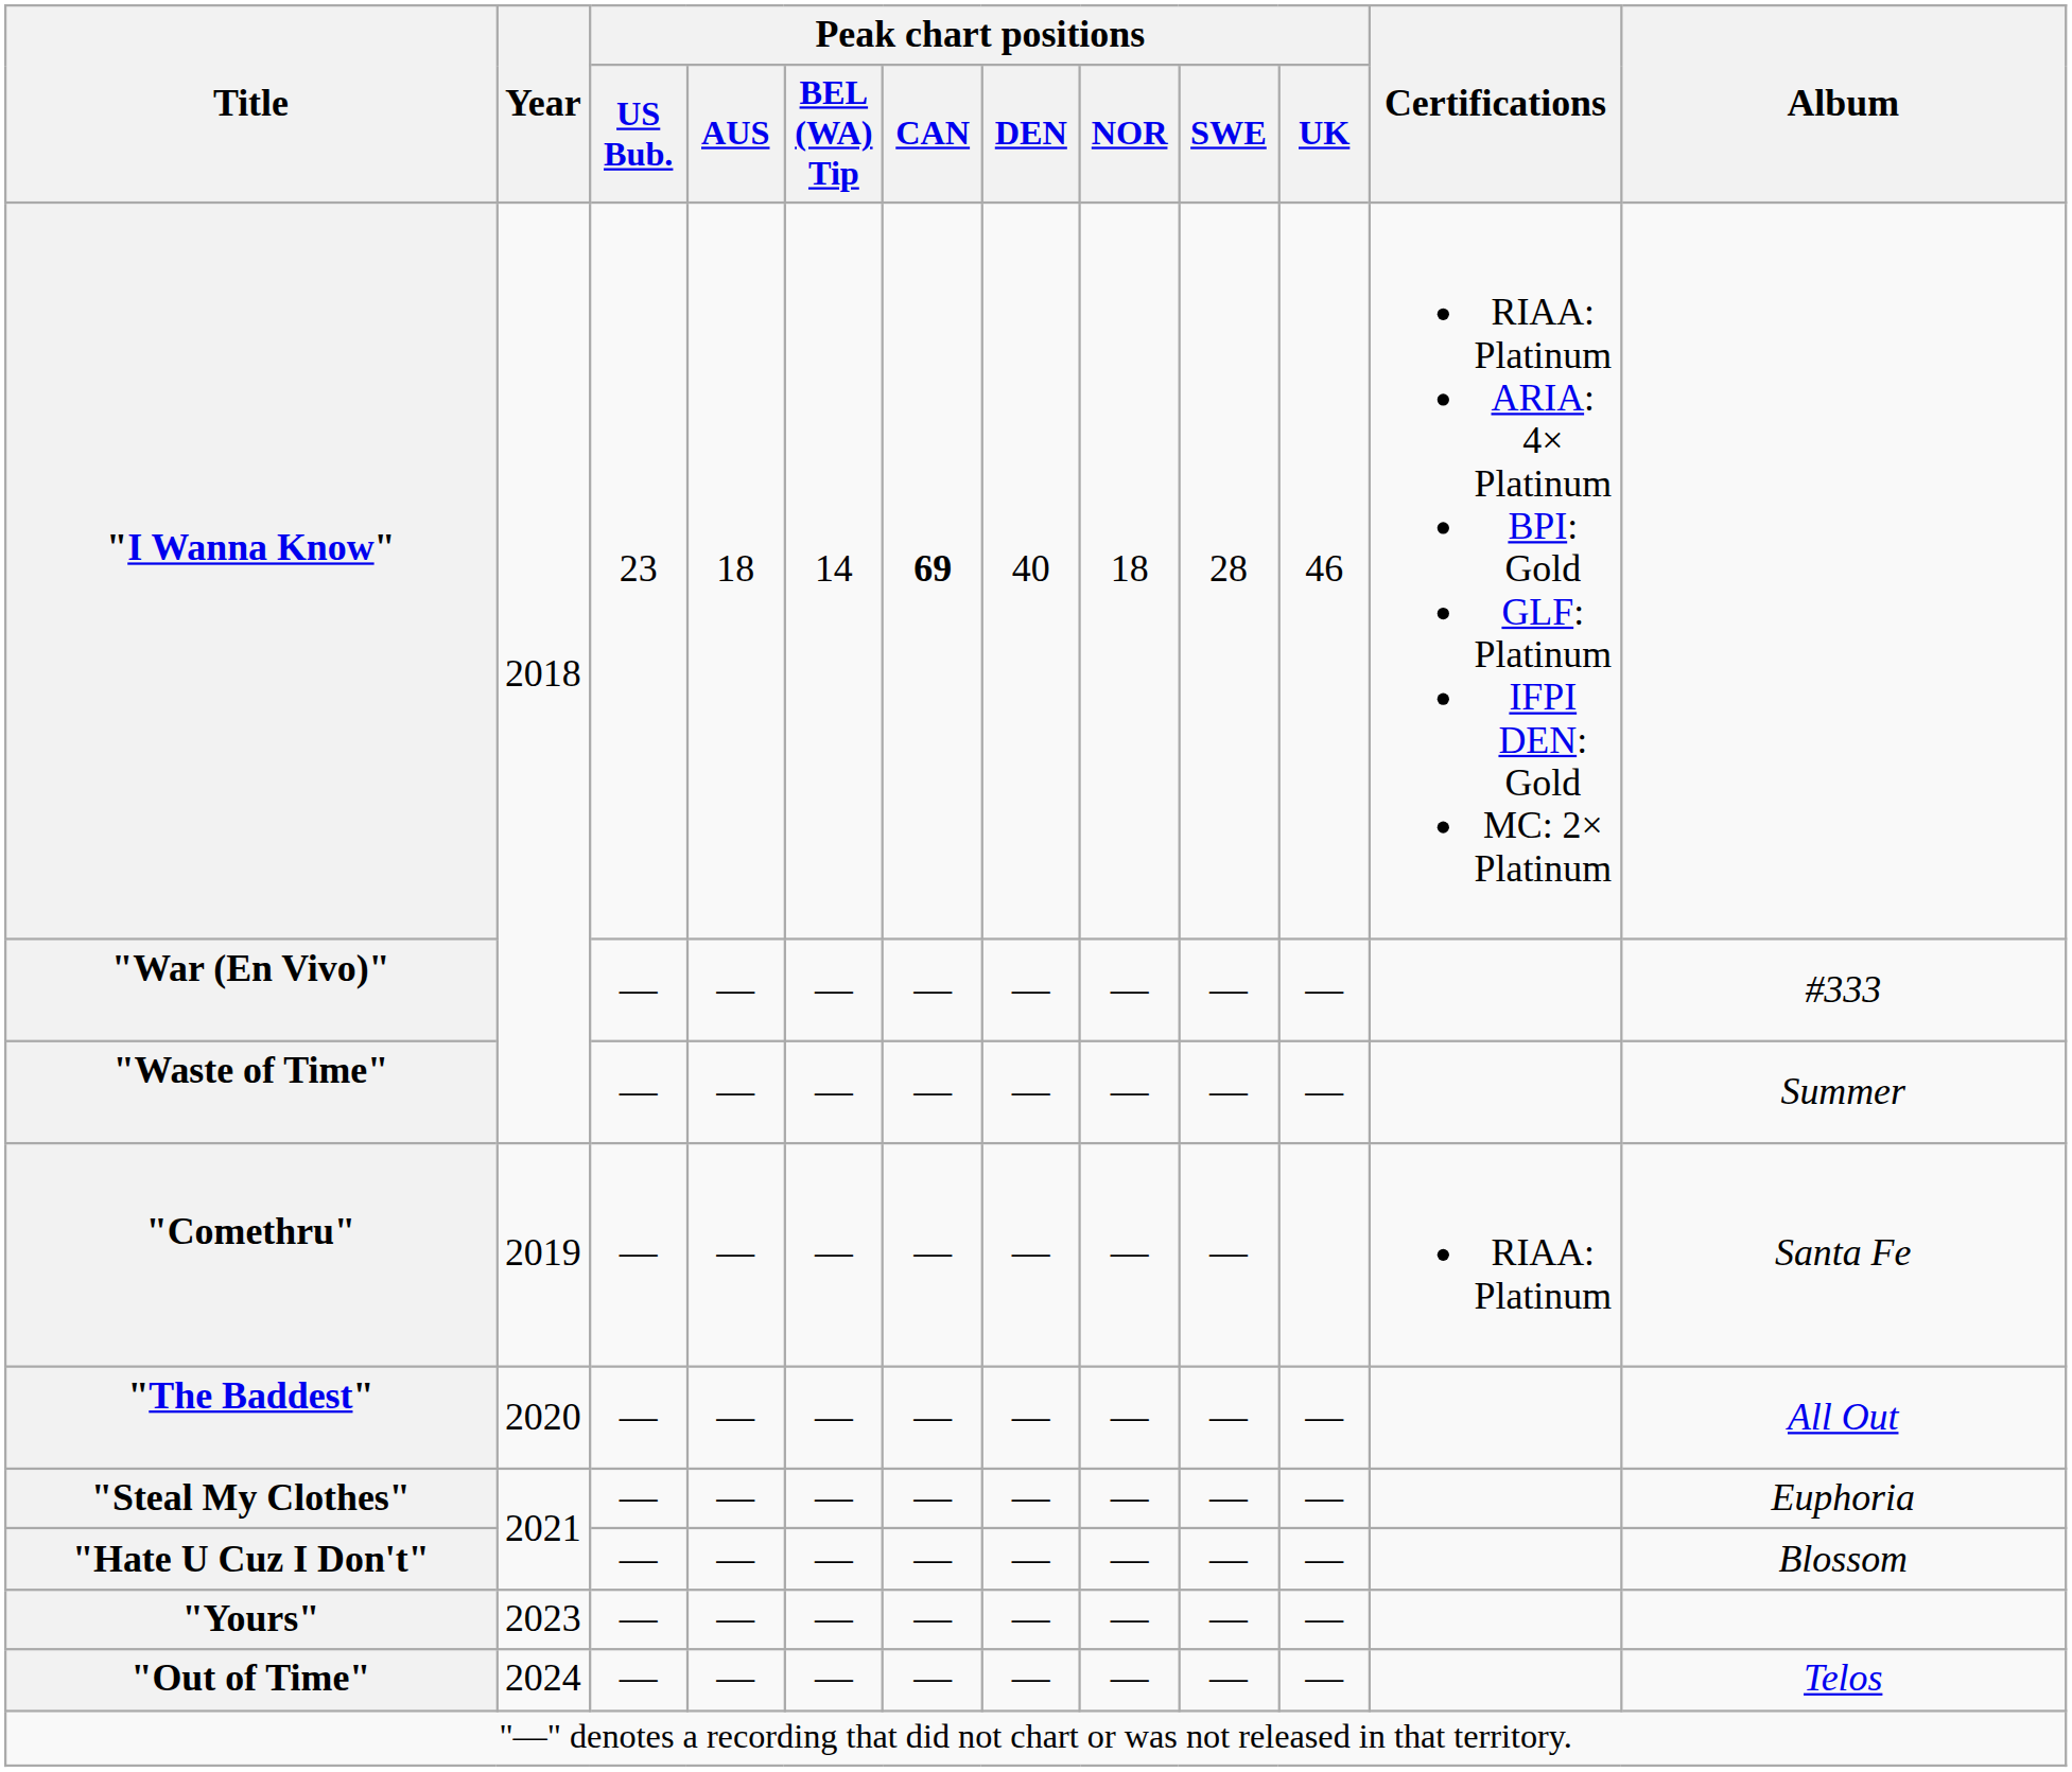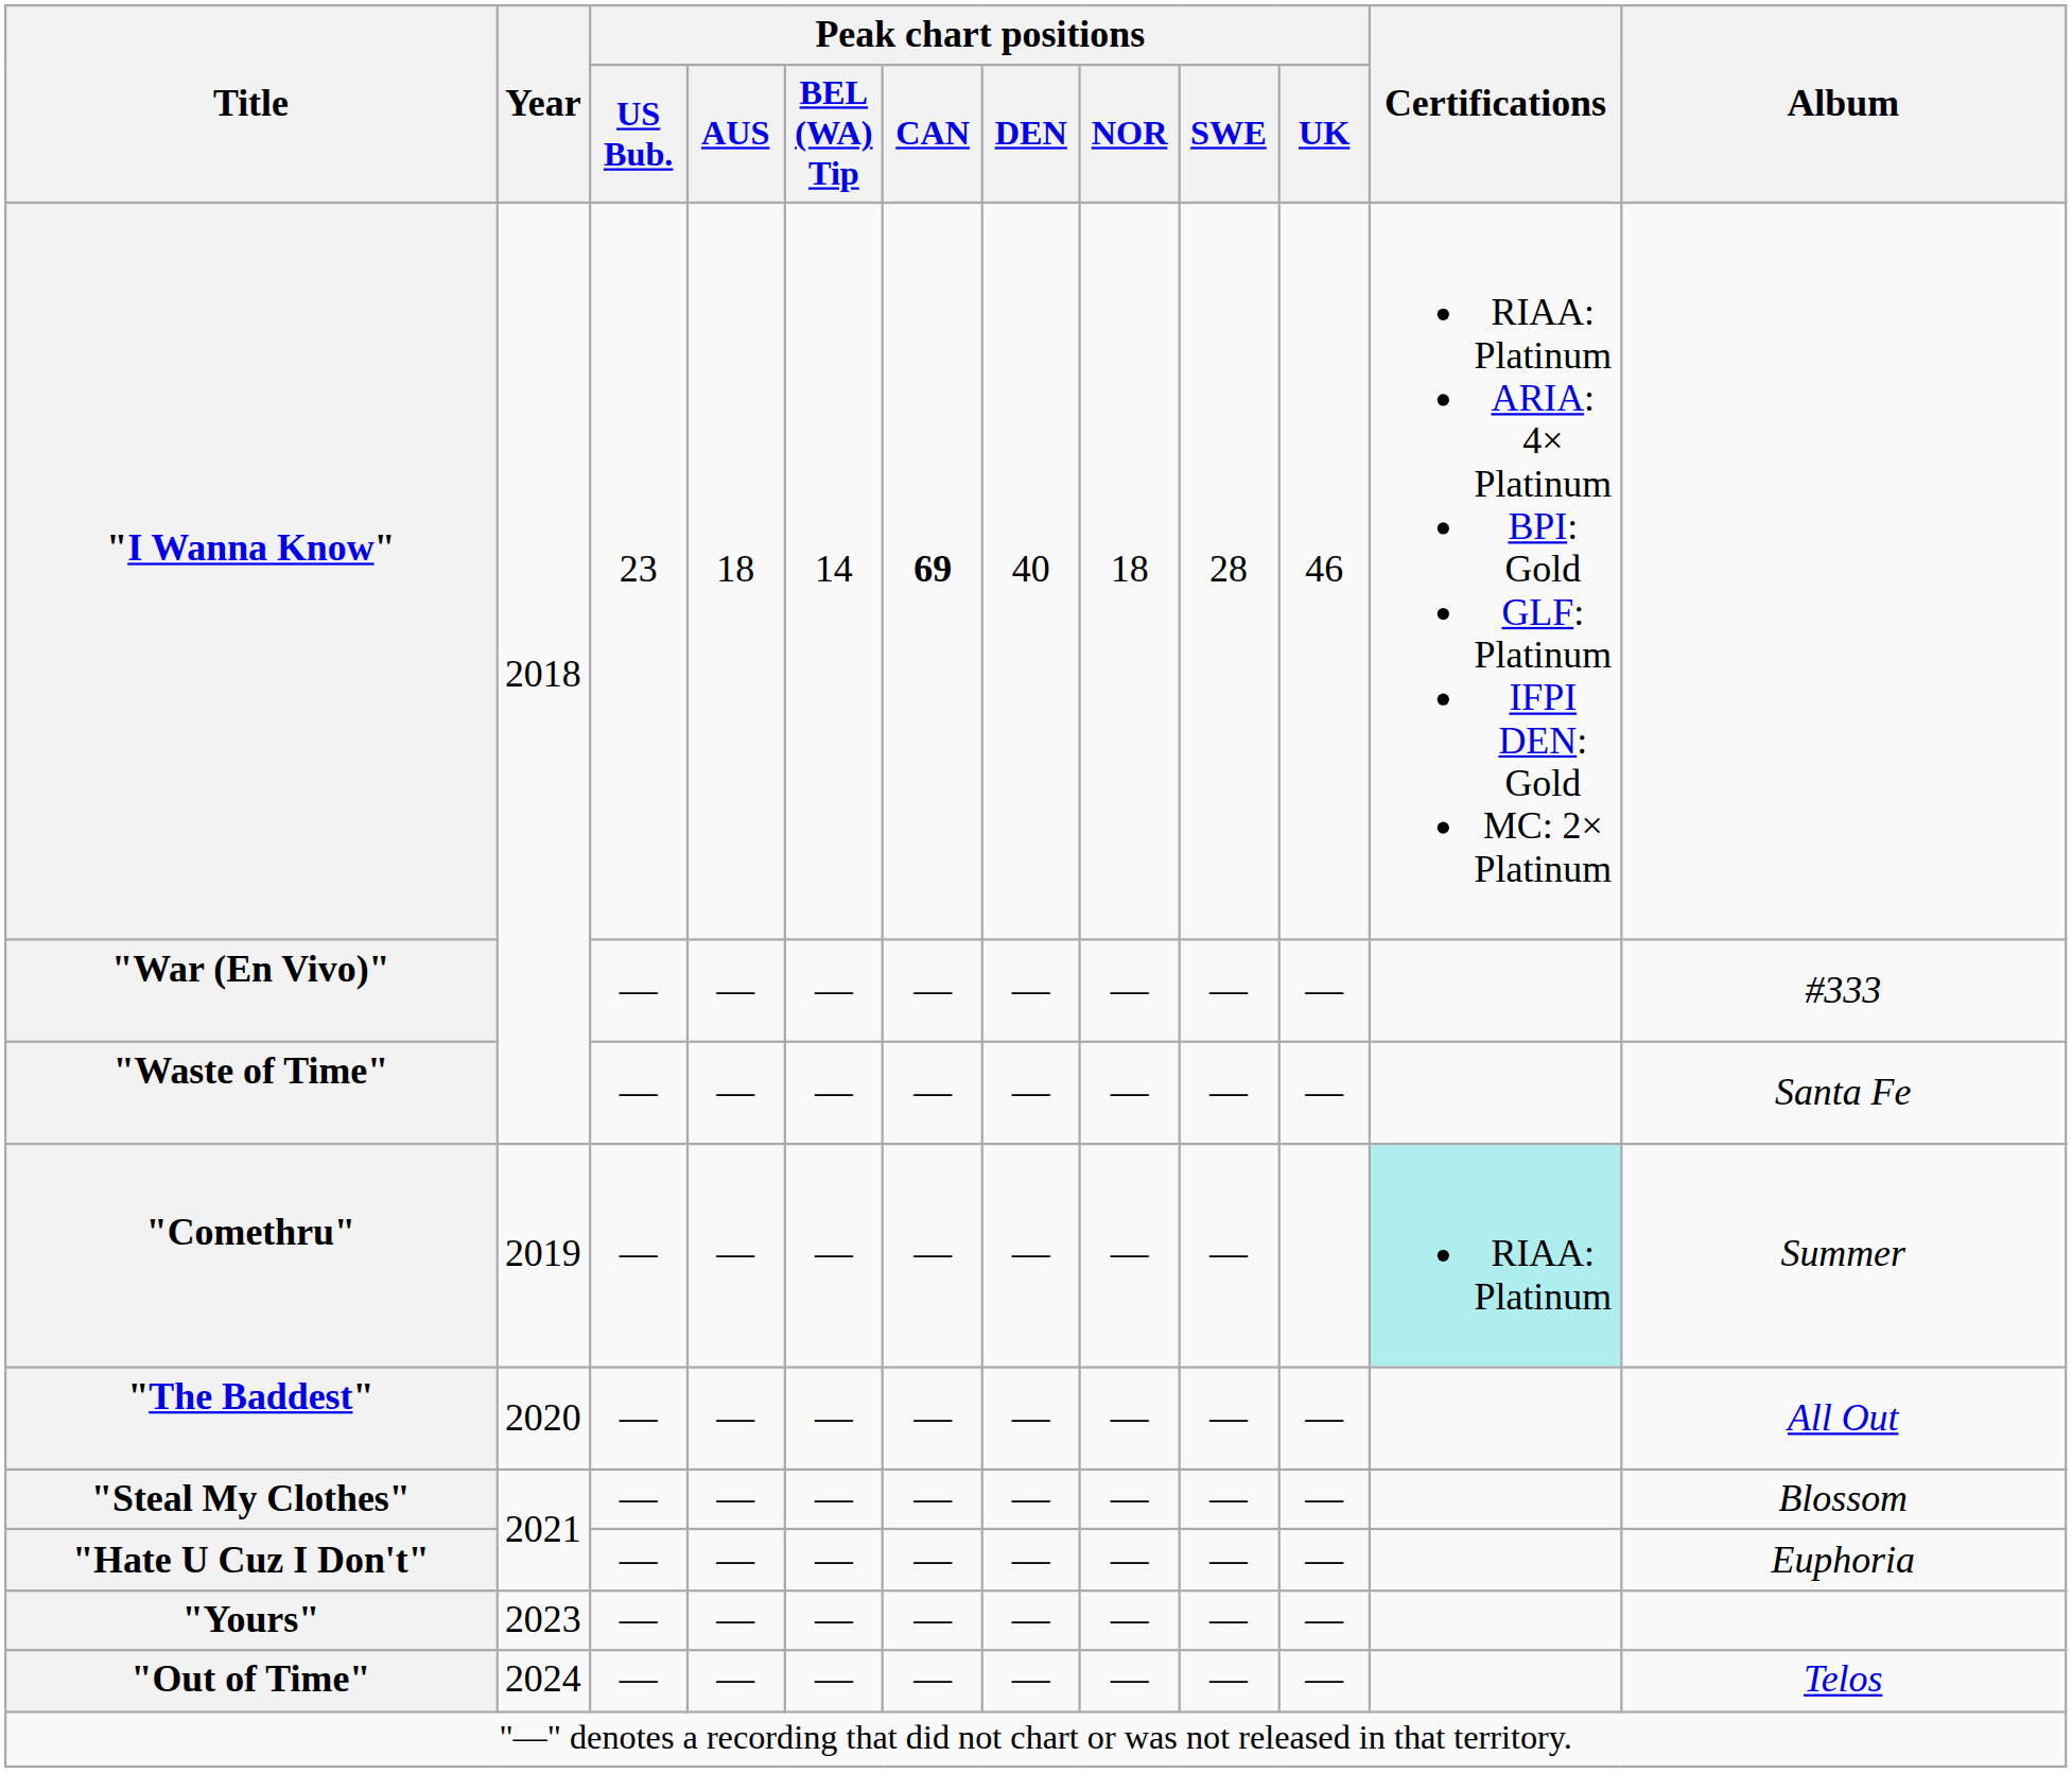"Waste of Time" | Album: Summer -> Santa Fe
"Comethru" | Certifications: no background -> paleturquoise background
"Comethru" | Album: Santa Fe -> Summer
"Steal My Clothes" | Album: Euphoria -> Blossom
"Hate U Cuz I Don't" | Album: Blossom -> Euphoria
